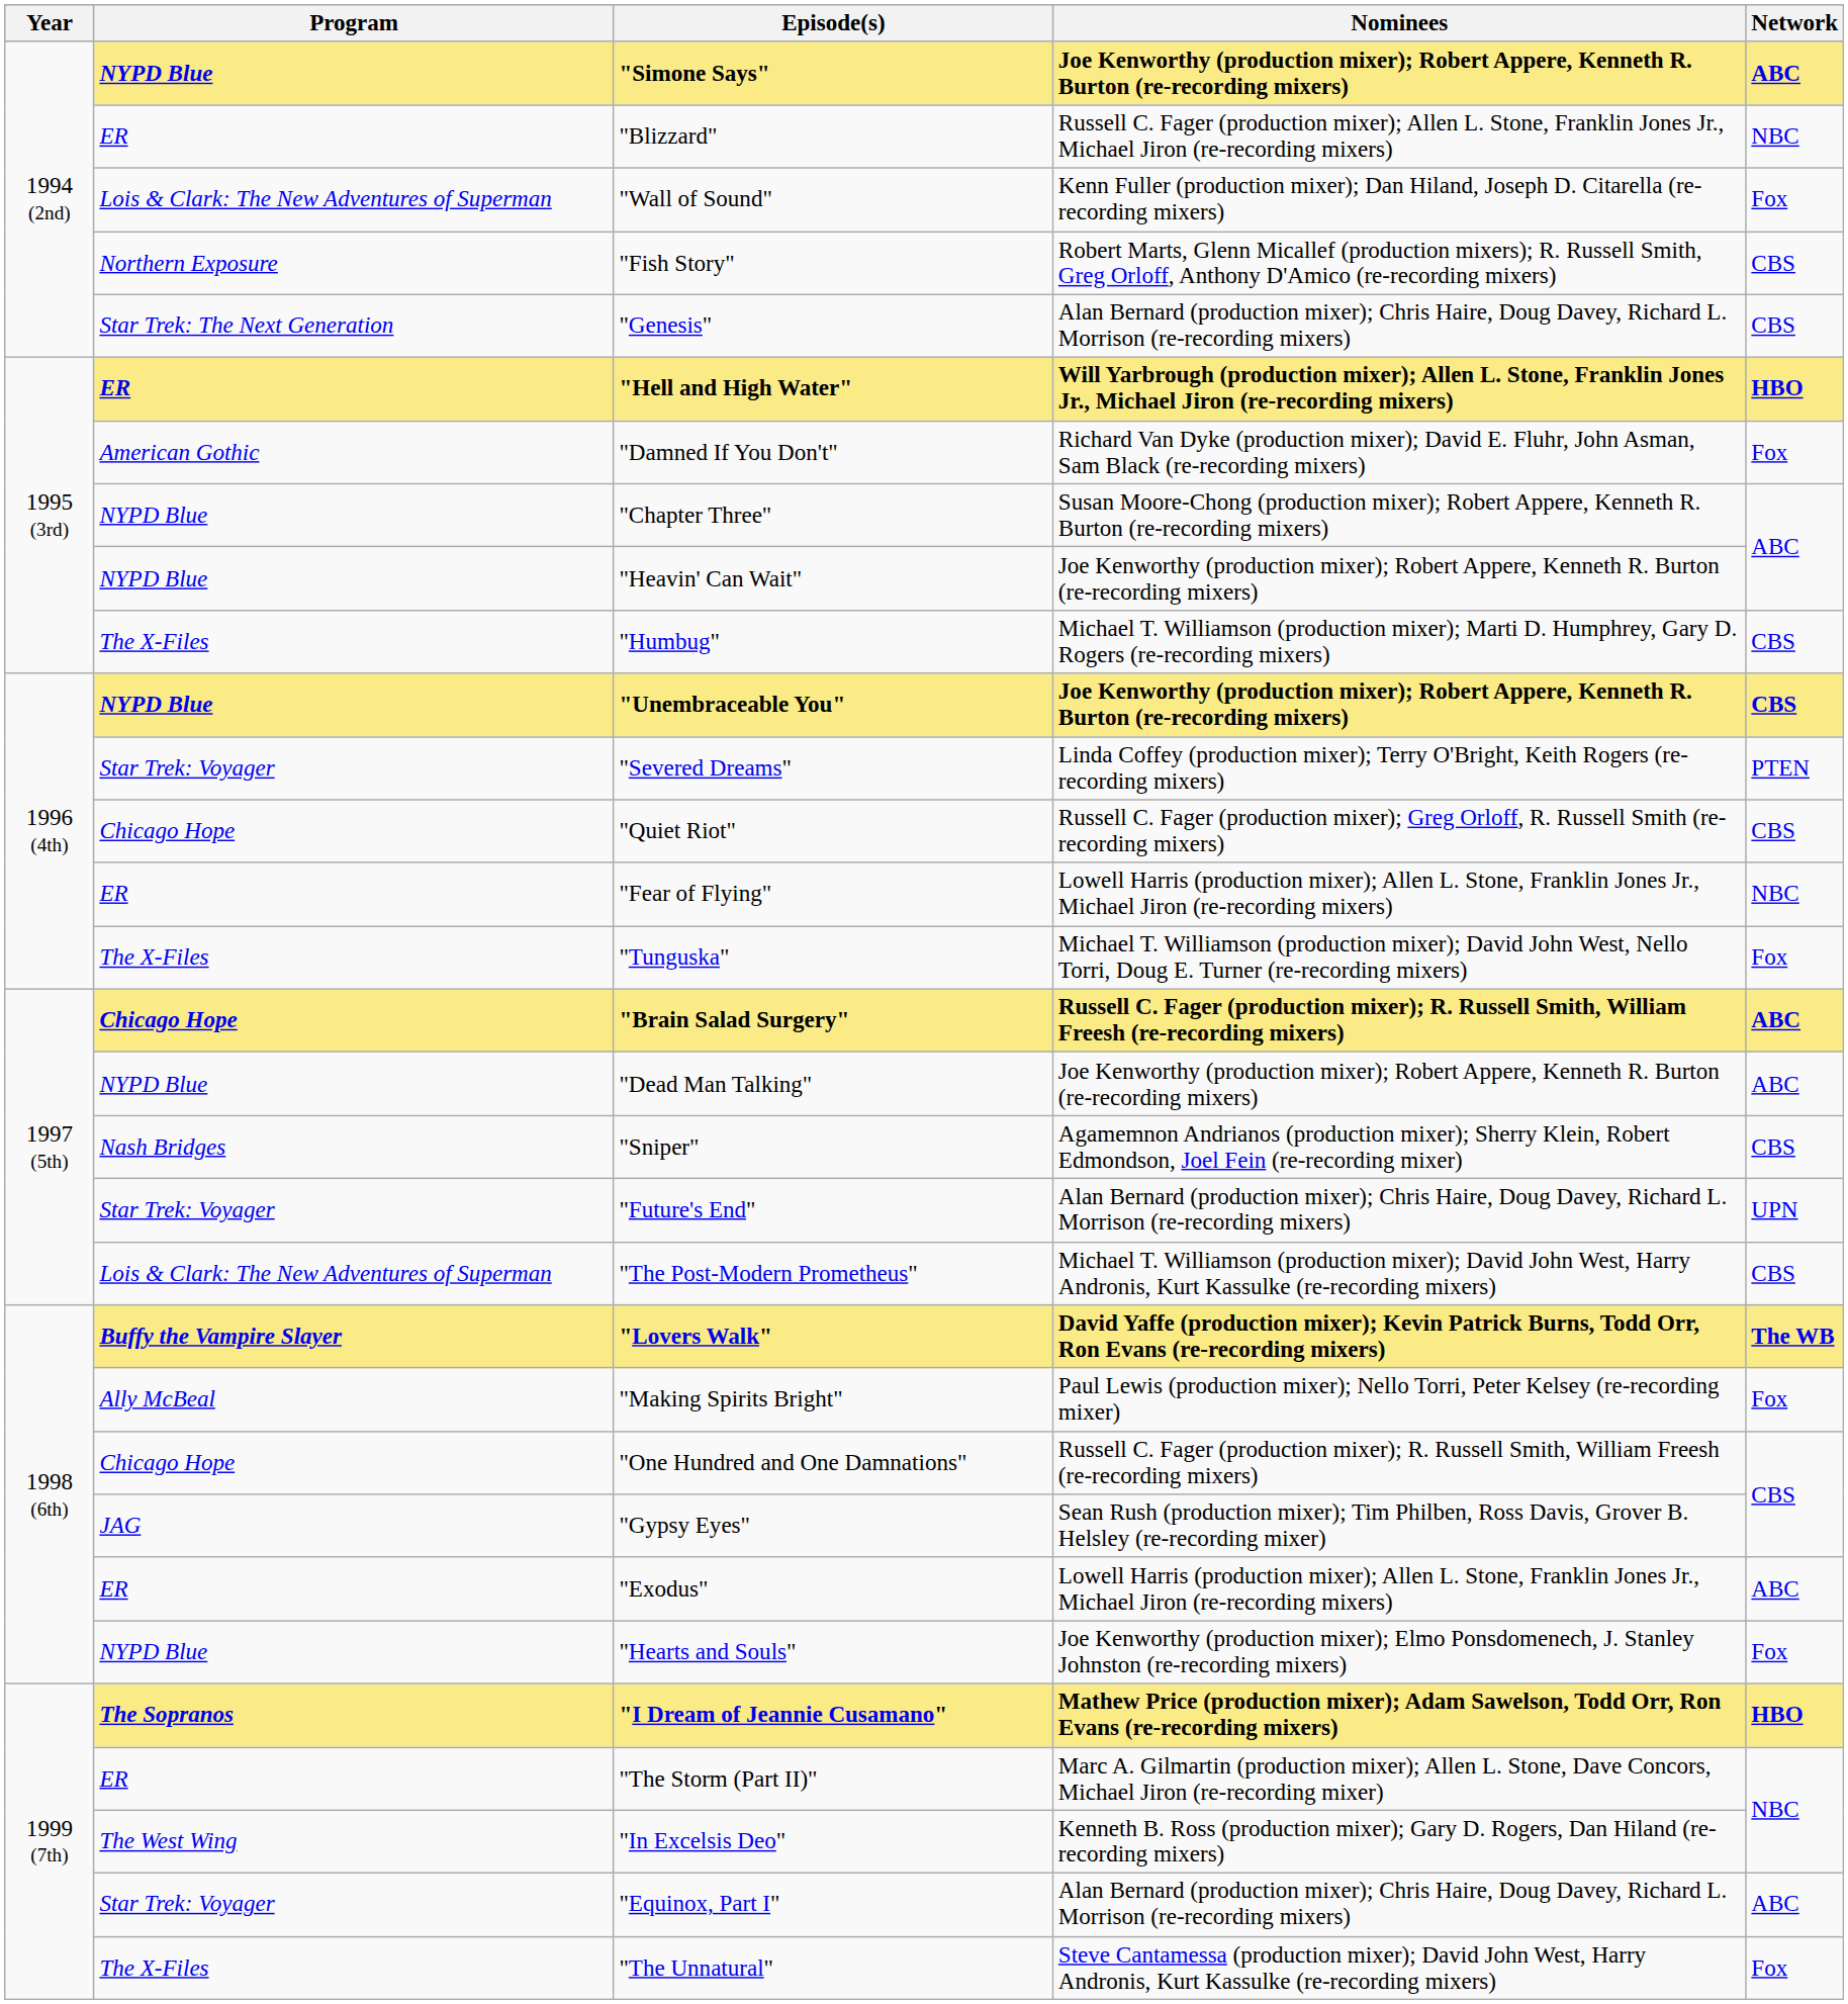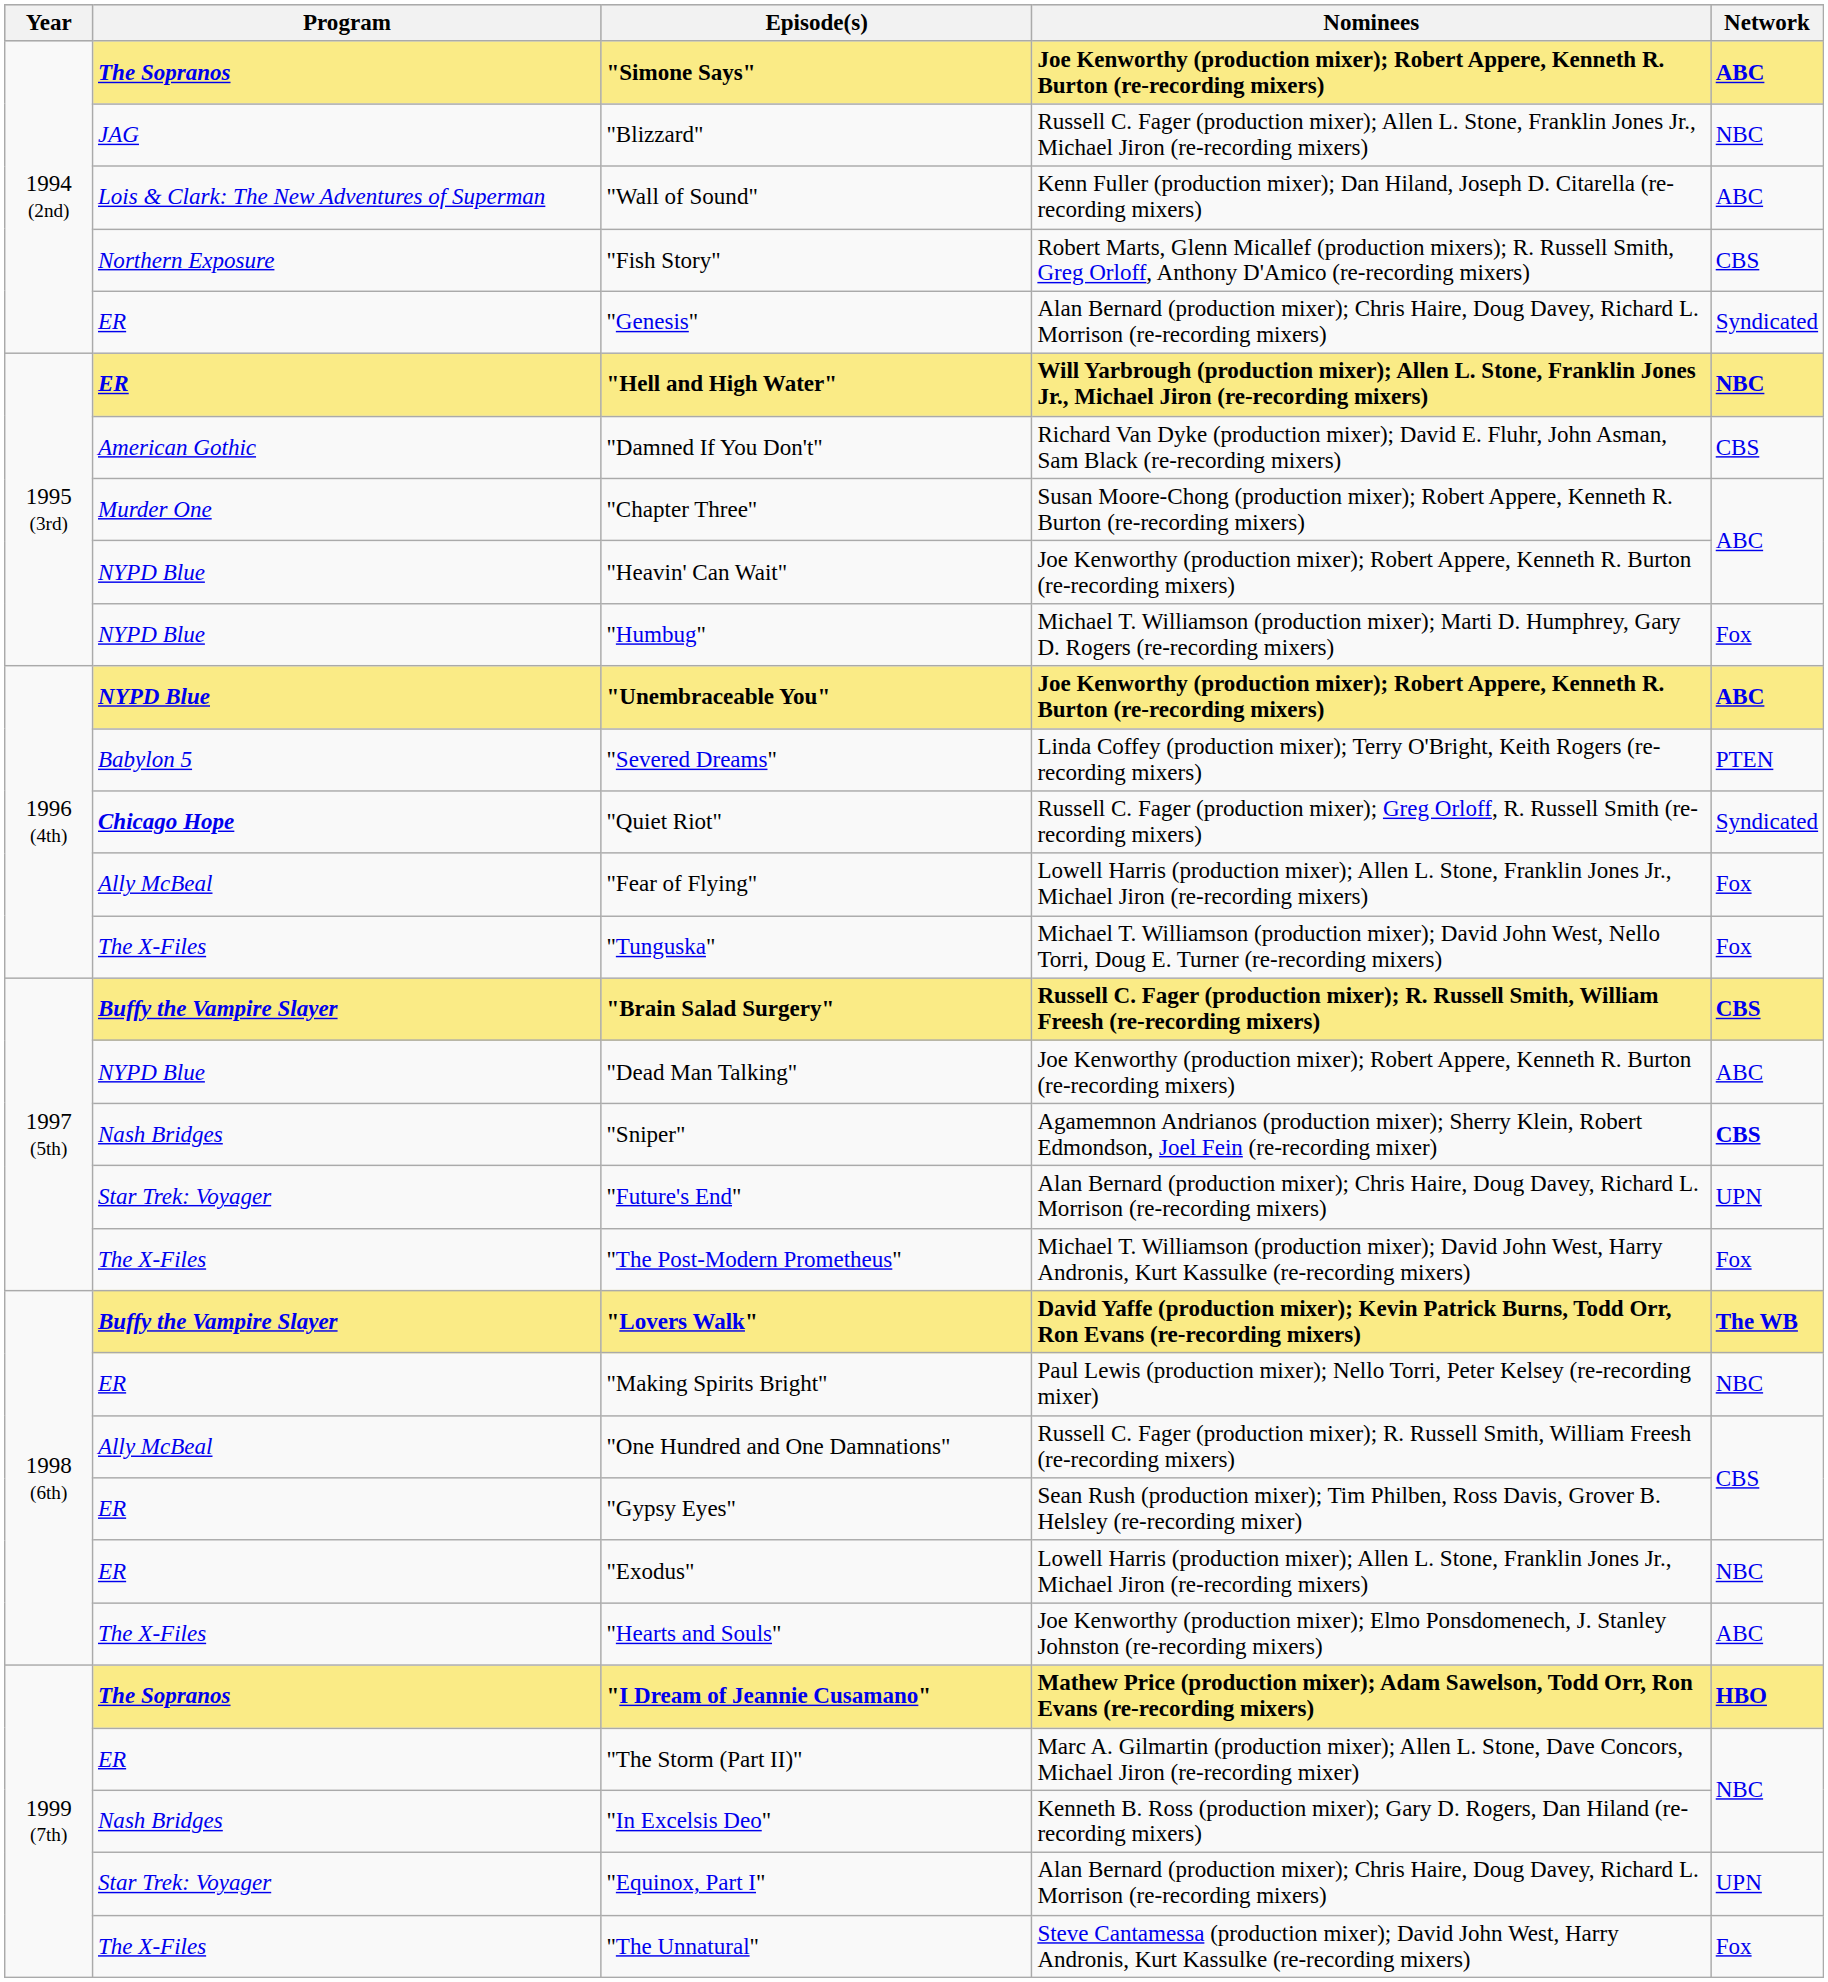"Simone Says" | Program: NYPD Blue -> The Sopranos
"Blizzard" | Program: ER -> JAG
"Wall of Sound" | Network: Fox -> ABC
"Genesis" | Program: Star Trek: The Next Generation -> ER
"Genesis" | Network: CBS -> Syndicated
"Hell and High Water" | Network: HBO -> NBC
"Damned If You Don't" | Network: Fox -> CBS
"Chapter Three" | Program: NYPD Blue -> Murder One
"Humbug" | Program: The X-Files -> NYPD Blue
"Humbug" | Network: CBS -> Fox
"Unembraceable You" | Network: CBS -> ABC
"Severed Dreams" | Program: Star Trek: Voyager -> Babylon 5
"Quiet Riot" | Program: normal -> bold
"Quiet Riot" | Network: CBS -> Syndicated
"Fear of Flying" | Program: ER -> Ally McBeal
"Fear of Flying" | Network: NBC -> Fox
"Brain Salad Surgery" | Program: Chicago Hope -> Buffy the Vampire Slayer
"Brain Salad Surgery" | Network: ABC -> CBS
"Sniper" | Network: normal -> bold
"The Post-Modern Prometheus" | Program: Lois & Clark: The New Adventures of Superman -> The X-Files
"The Post-Modern Prometheus" | Network: CBS -> Fox
"Making Spirits Bright" | Program: Ally McBeal -> ER
"Making Spirits Bright" | Network: Fox -> NBC
"One Hundred and One Damnations" | Program: Chicago Hope -> Ally McBeal
"Gypsy Eyes" | Program: JAG -> ER
"Exodus" | Network: ABC -> NBC
"Hearts and Souls" | Program: NYPD Blue -> The X-Files
"Hearts and Souls" | Network: Fox -> ABC
"In Excelsis Deo" | Program: The West Wing -> Nash Bridges
"Equinox, Part I" | Network: ABC -> UPN
